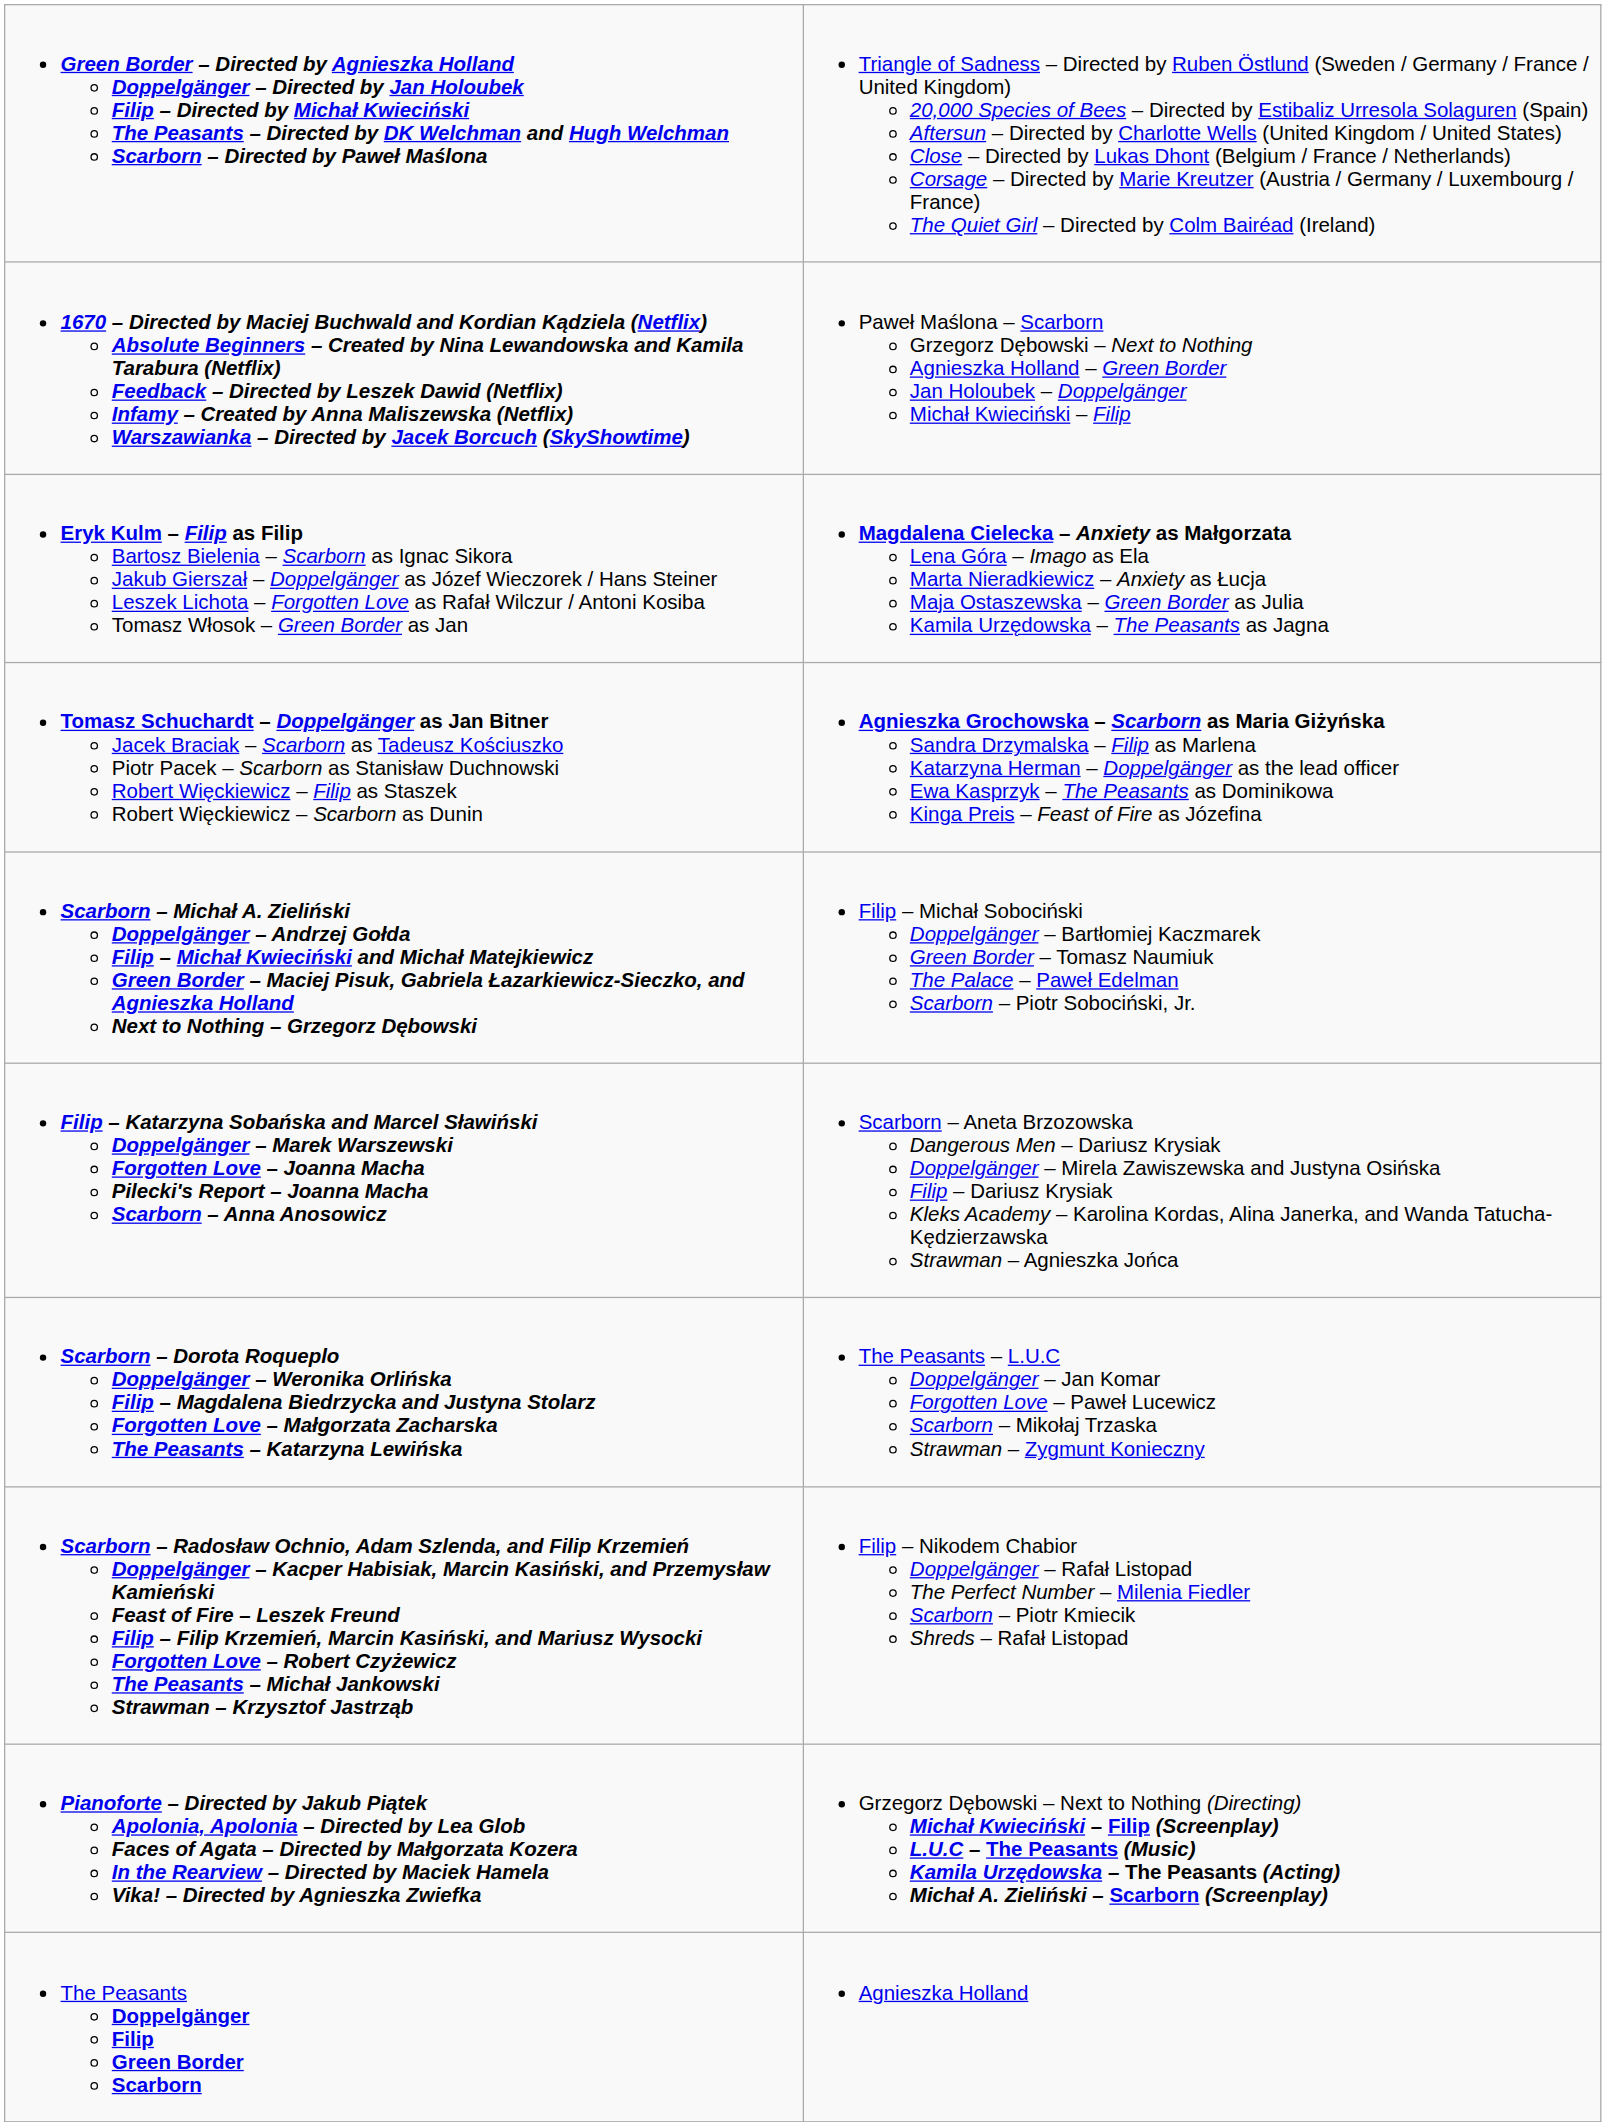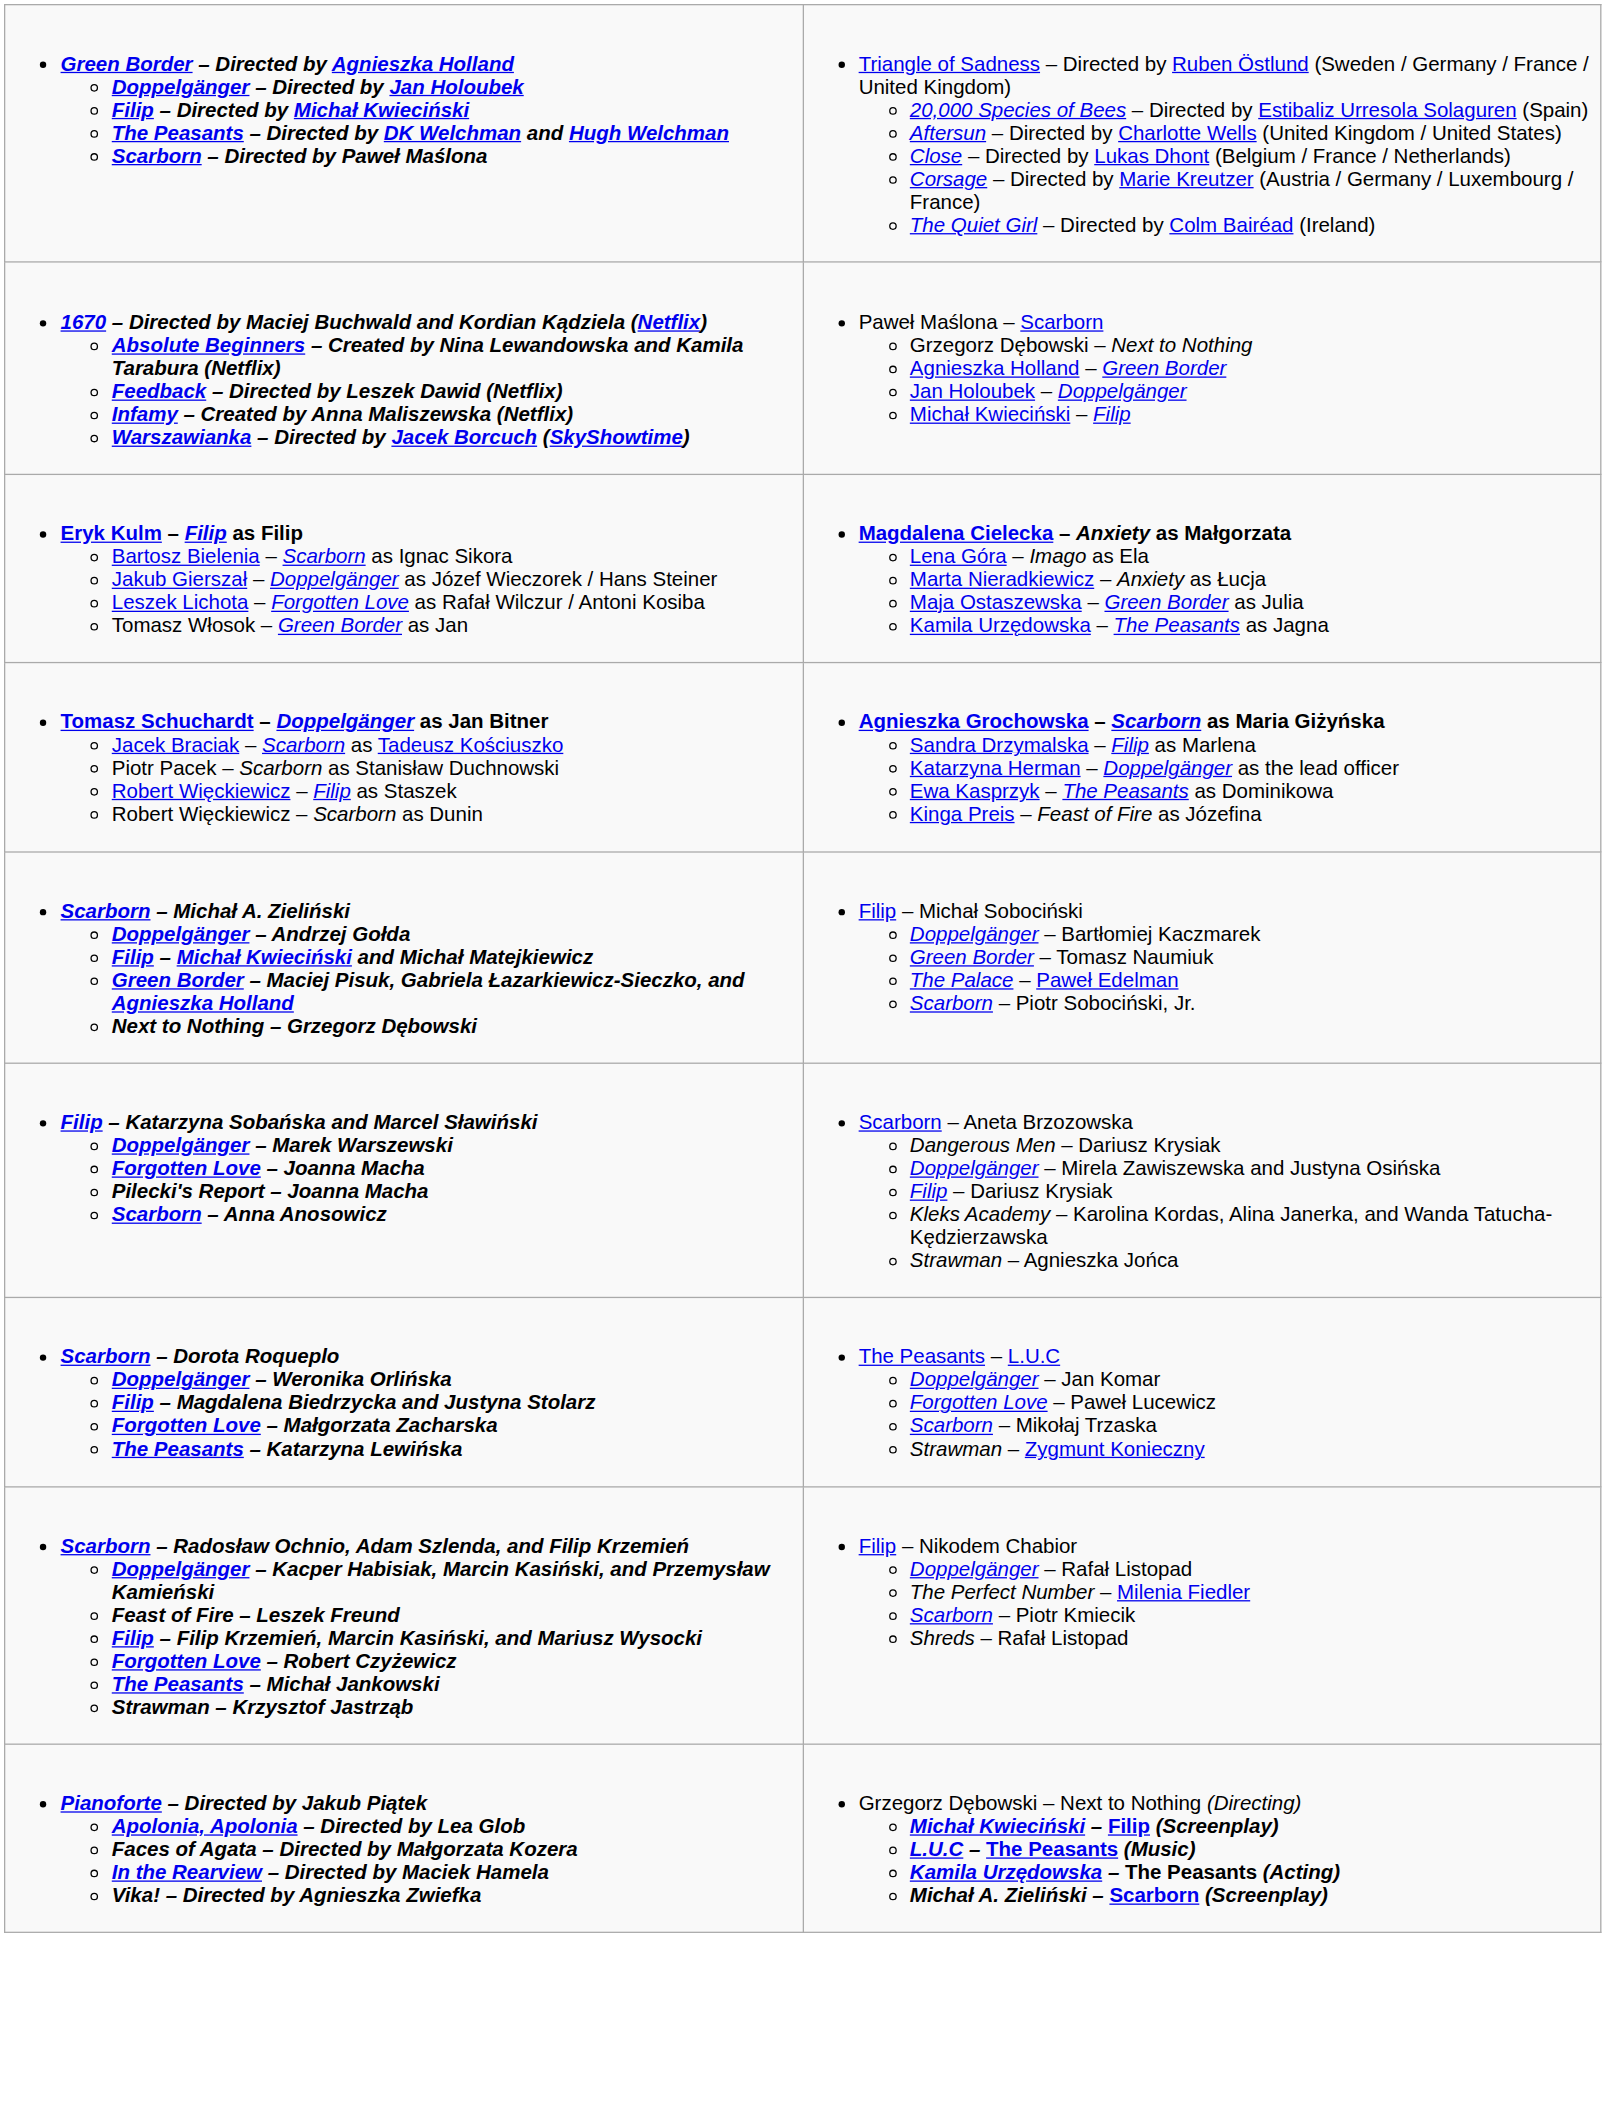- row: The Peasants Doppelgänger Filip Green Border Scarborn | Agnieszka Holland
